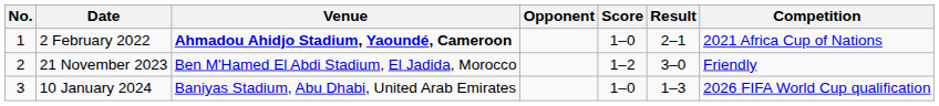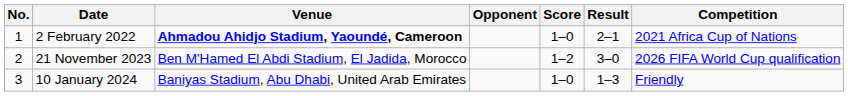21 November 2023 | Competition: Friendly -> 2026 FIFA World Cup qualification
10 January 2024 | Competition: 2026 FIFA World Cup qualification -> Friendly
